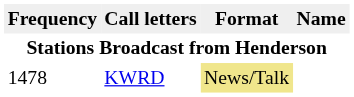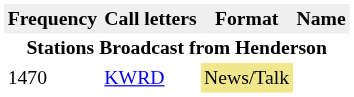KWRD | Frequency: 1478 -> 1470
